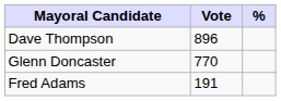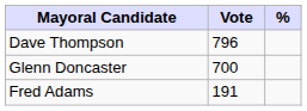Dave Thompson | Vote: 896 -> 796
Glenn Doncaster | Vote: 770 -> 700
